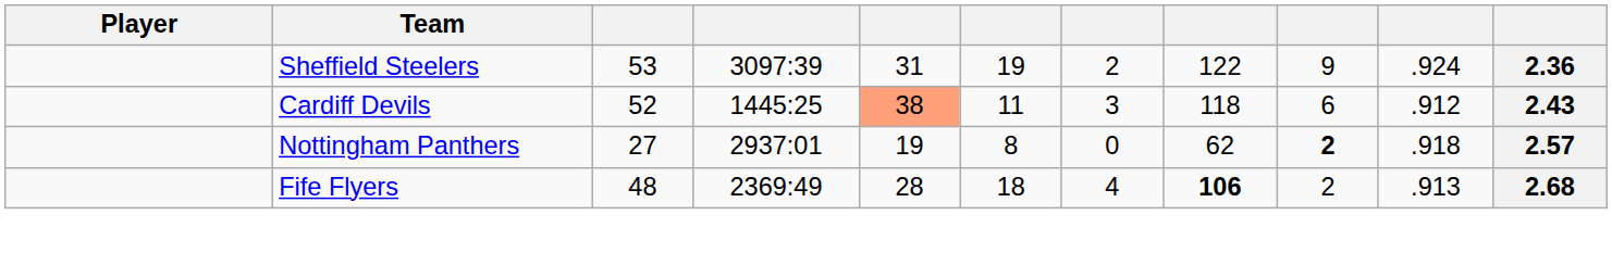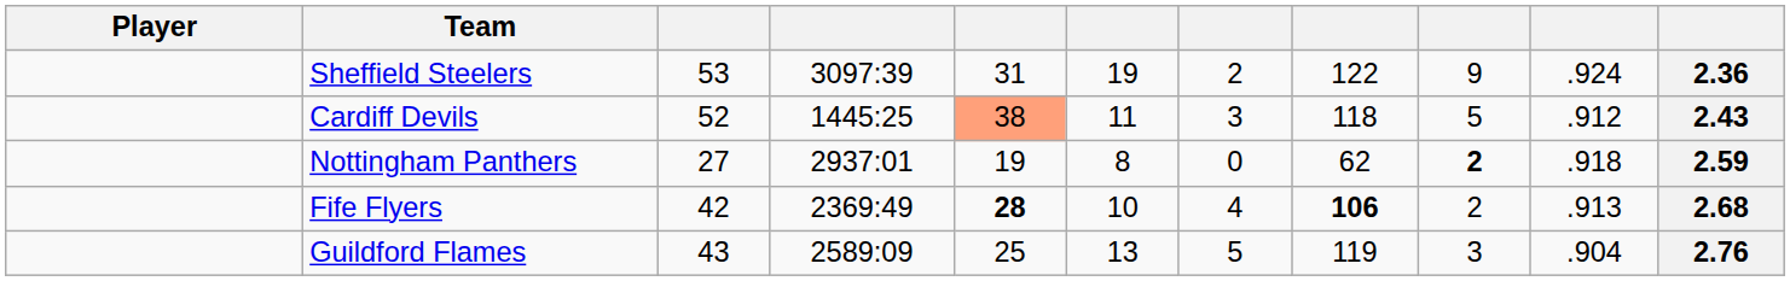Cardiff Devils | column 9: 6 -> 5
Nottingham Panthers | column 11: 2.57 -> 2.59
Fife Flyers | column 3: 48 -> 42
Fife Flyers | column 5: normal -> bold
Fife Flyers | column 6: 18 -> 10
+ row: Guildford Flames | 43 | 2589:09 | 25 | 13 | 5 | 119 | 3 | .904 | 2.76
